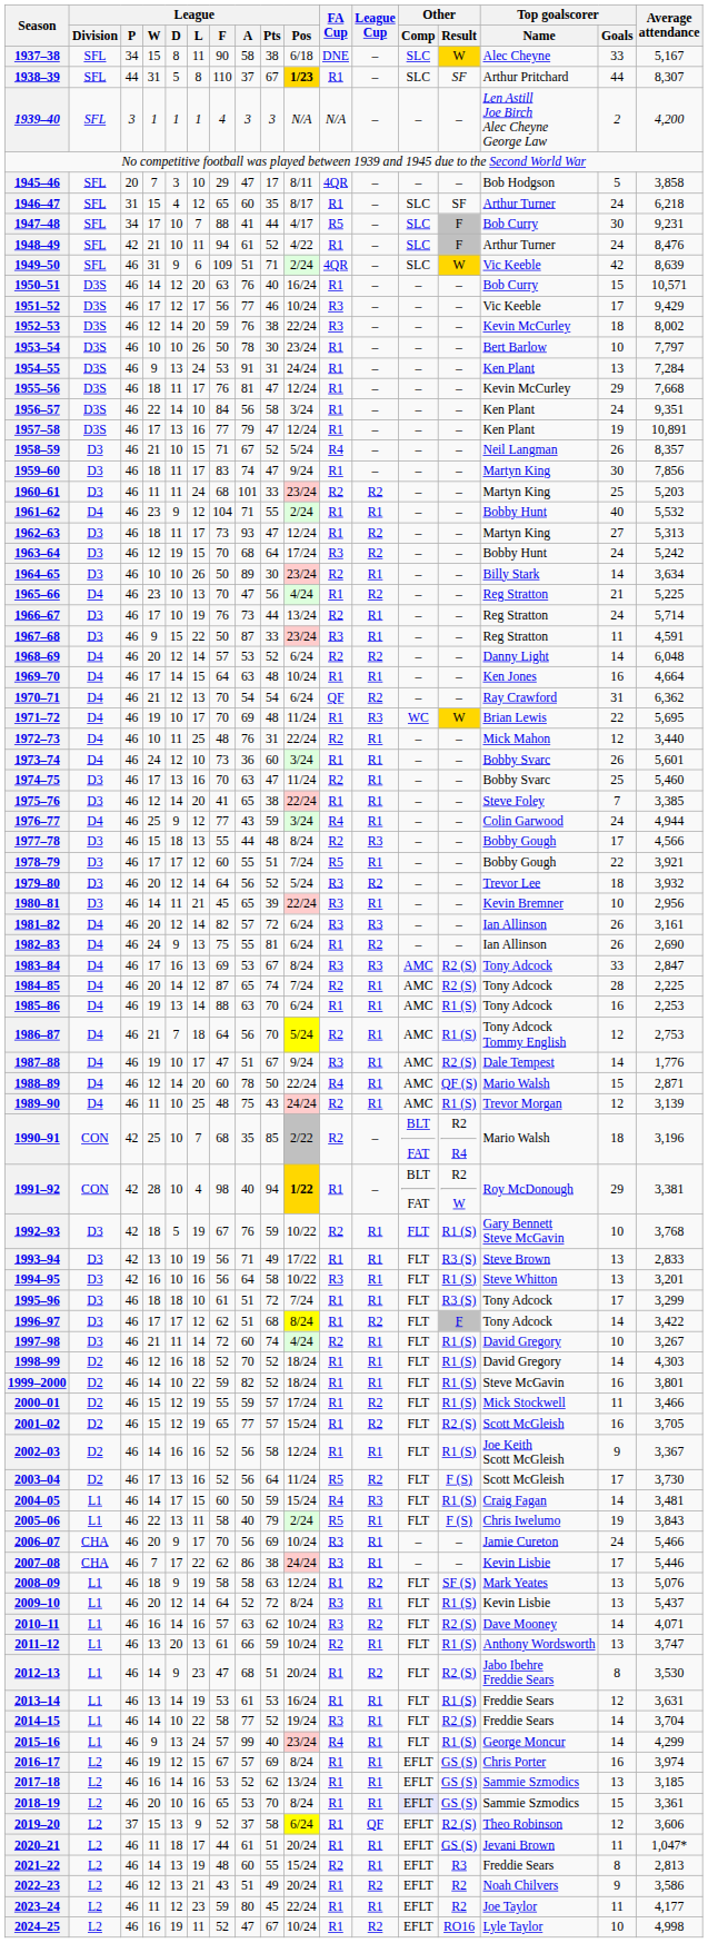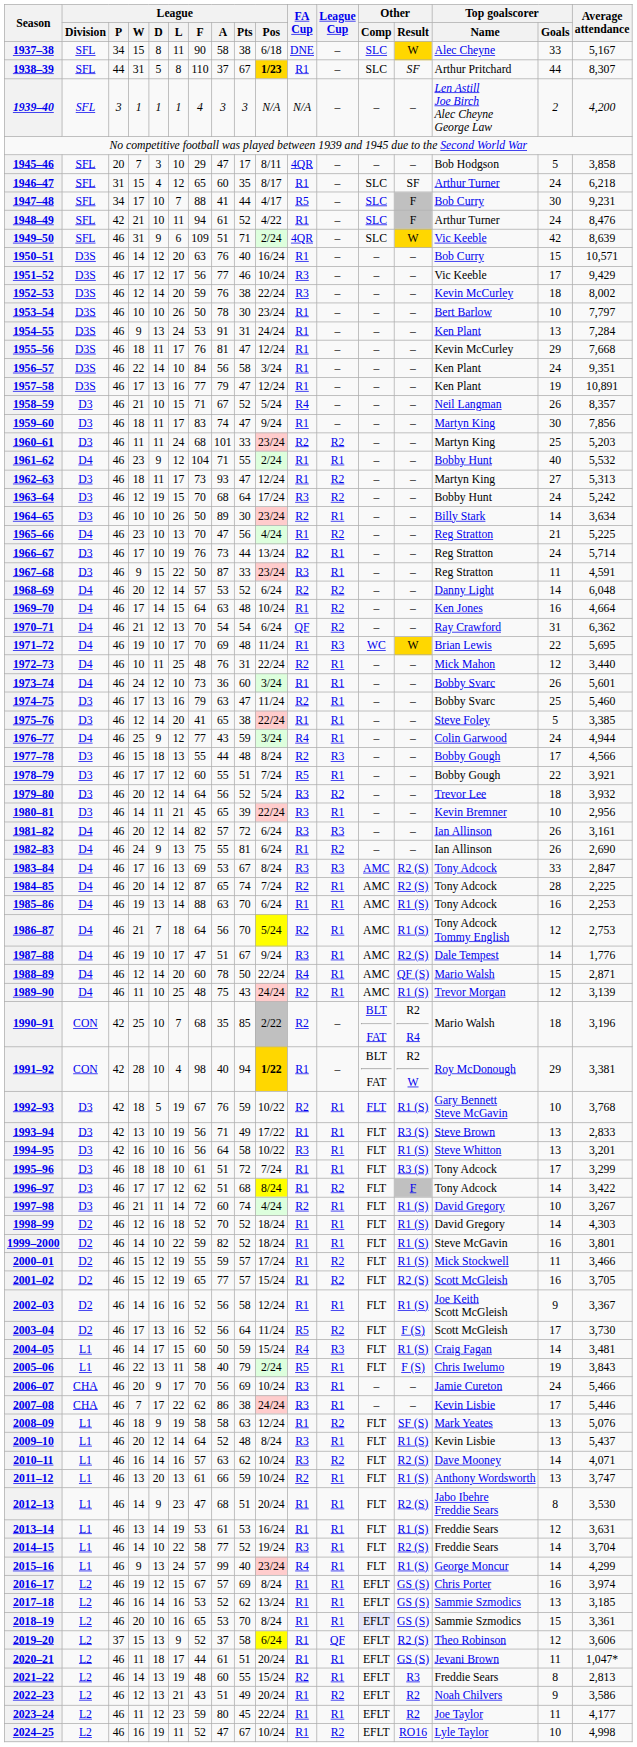1969–70 | League Cup: R1 -> R2
1974–75 | League / F: 70 -> 79
1975–76 | Top goalscorer / Goals: 7 -> 5
2009–10 | League / Pts: 72 -> 48
2012–13 | League Cup: R2 -> R1
